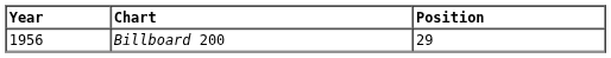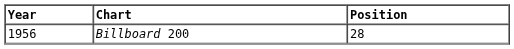Billboard 200 | Position: 29 -> 28
